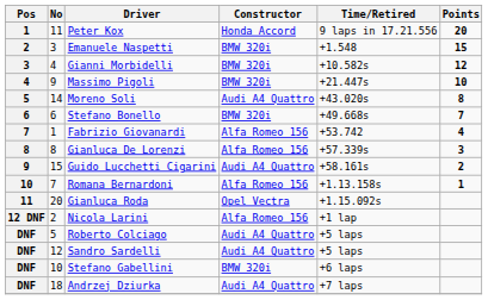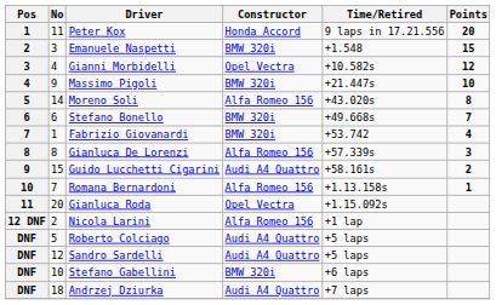Gianni Morbidelli | Constructor: BMW 320i -> Opel Vectra
Moreno Soli | Constructor: Audi A4 Quattro -> Alfa Romeo 156
Fabrizio Giovanardi | Constructor: Alfa Romeo 156 -> BMW 320i
